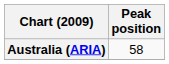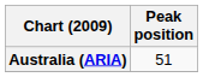Australia (ARIA) | Peak position: 58 -> 51
